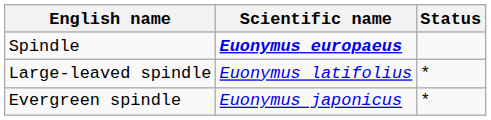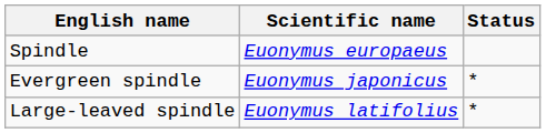Spindle | Scientific name: bold -> normal
rows swapped: Large-leaved spindle <-> Evergreen spindle
